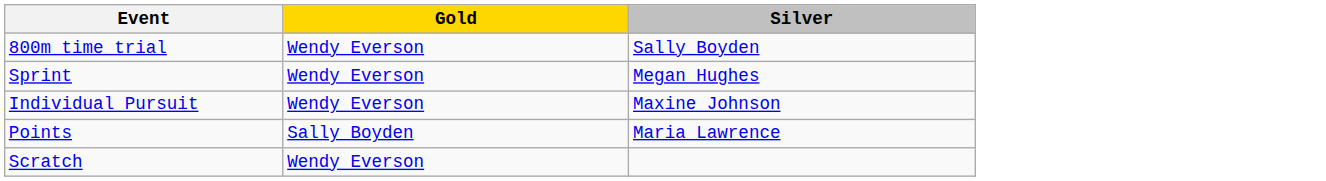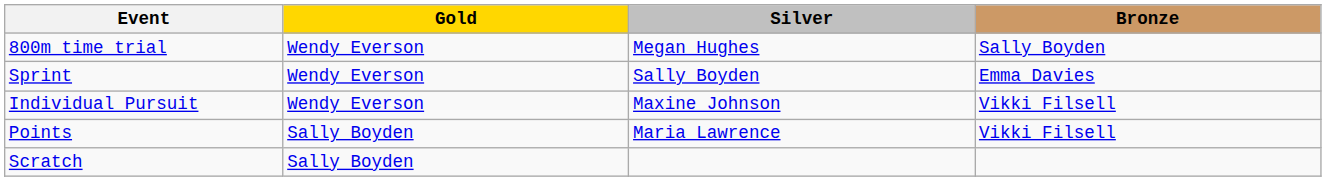+ column: Bronze | Sally Boyden | Emma Davies | Vikki Filsell | Vikki Filsell
800m time trial | Silver: Sally Boyden -> Megan Hughes
Sprint | Silver: Megan Hughes -> Sally Boyden
Scratch | Gold: Wendy Everson -> Sally Boyden
